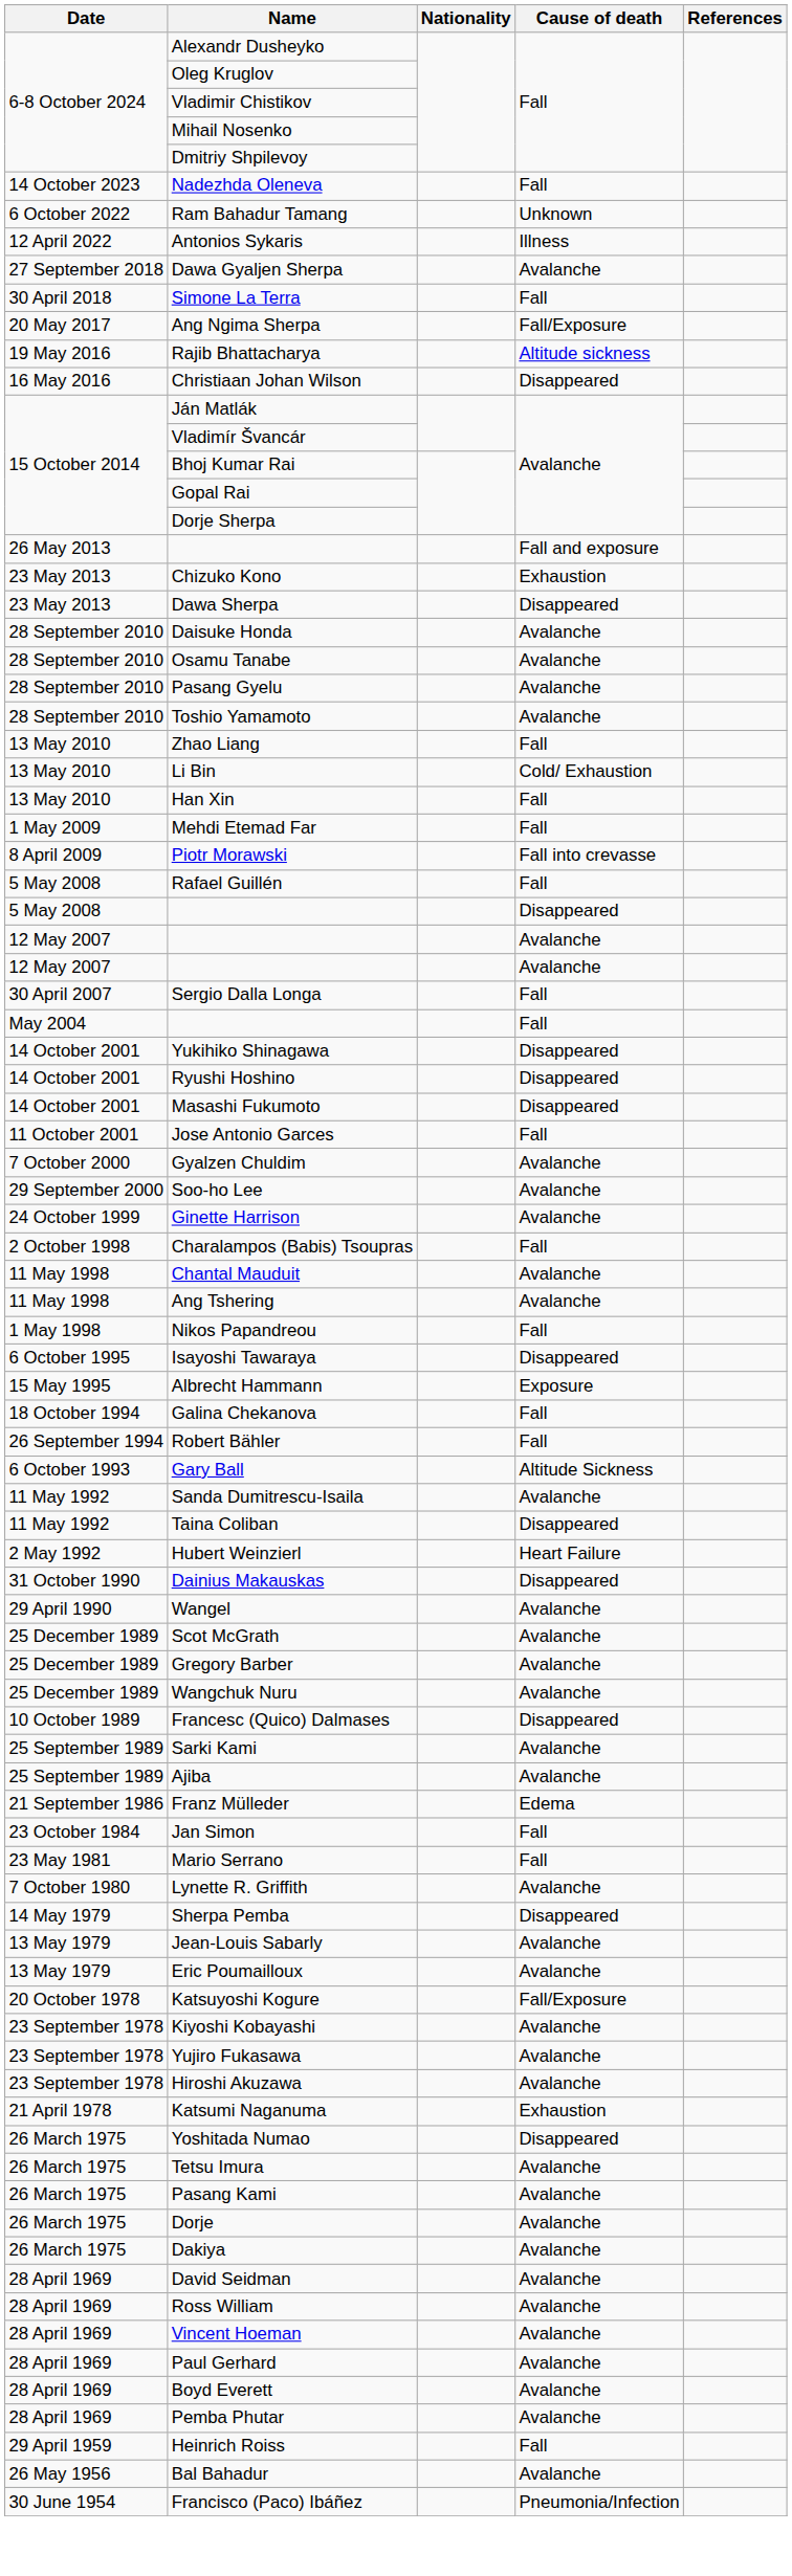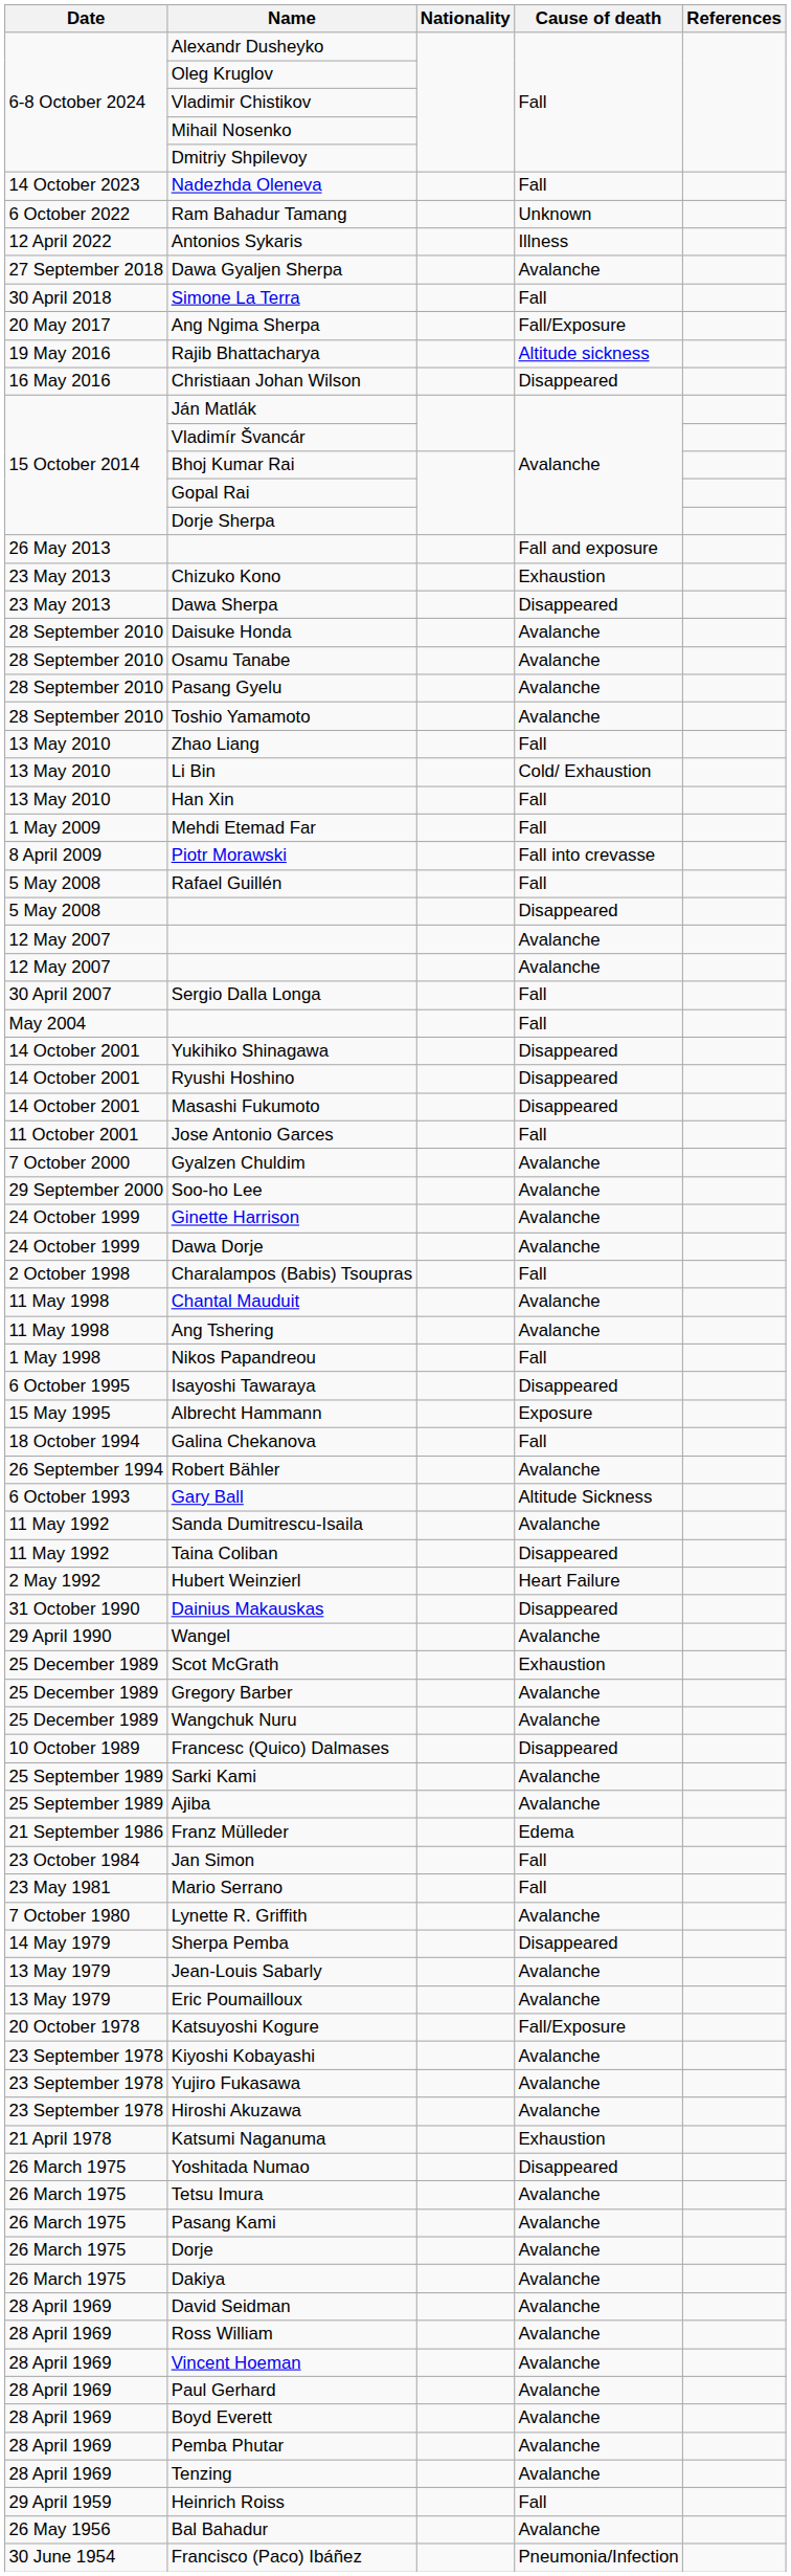+ row: 24 October 1999 | Dawa Dorje | Avalanche
Robert Bähler | Cause of death: Fall -> Avalanche
Scot McGrath | Cause of death: Avalanche -> Exhaustion
+ row: 28 April 1969 | Tenzing | Avalanche
